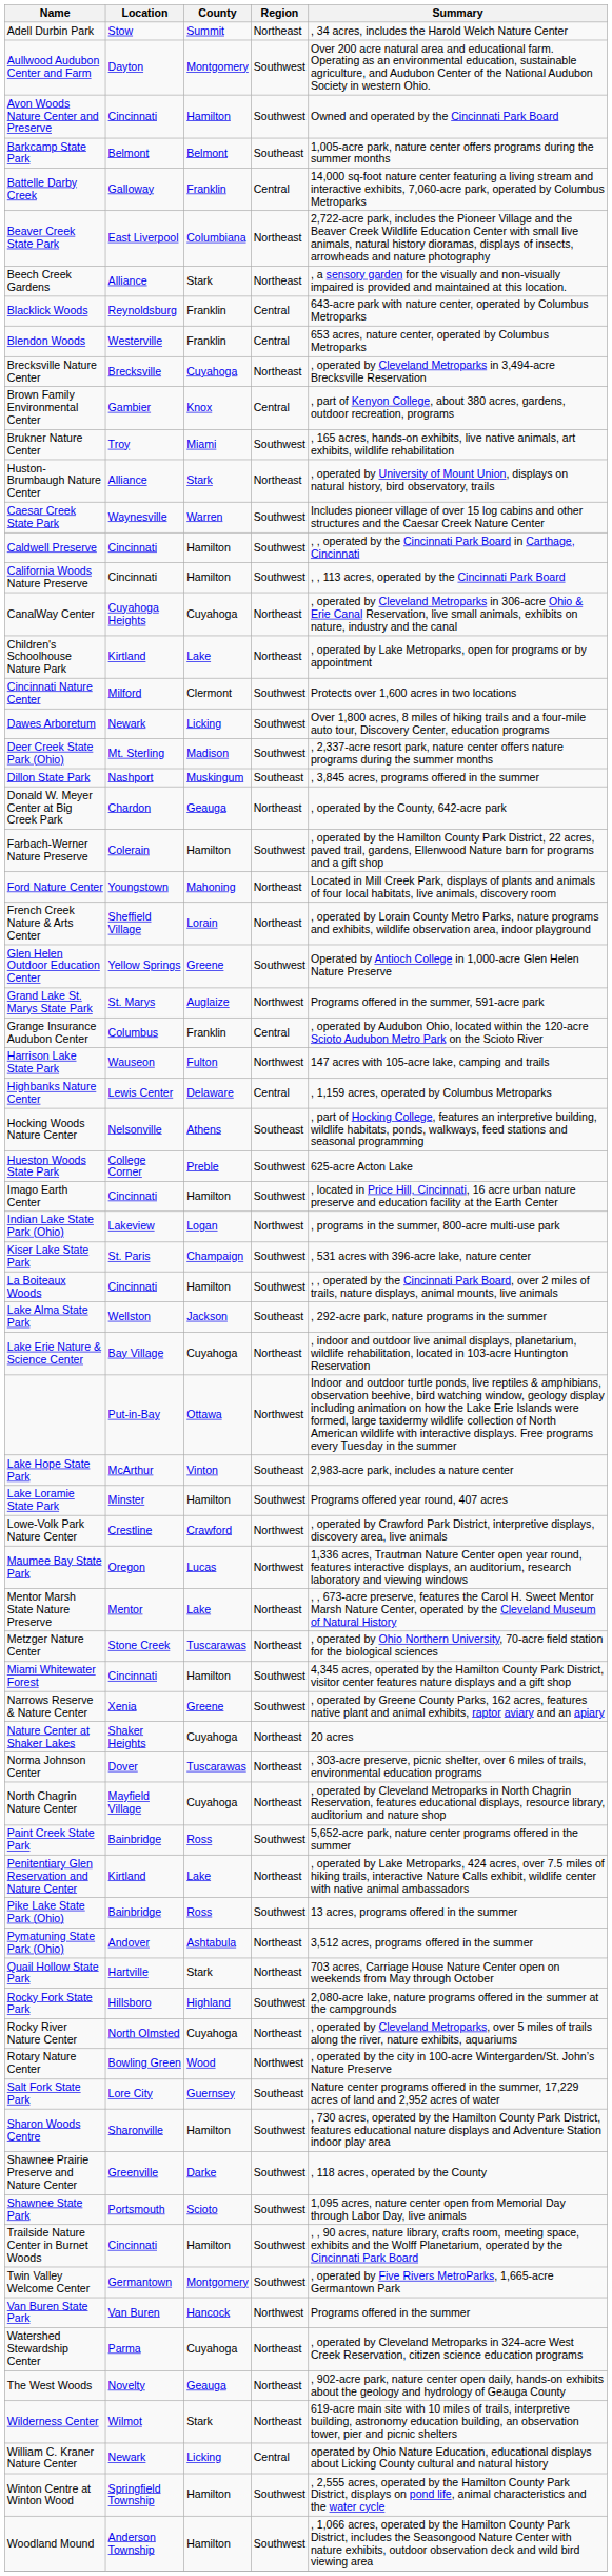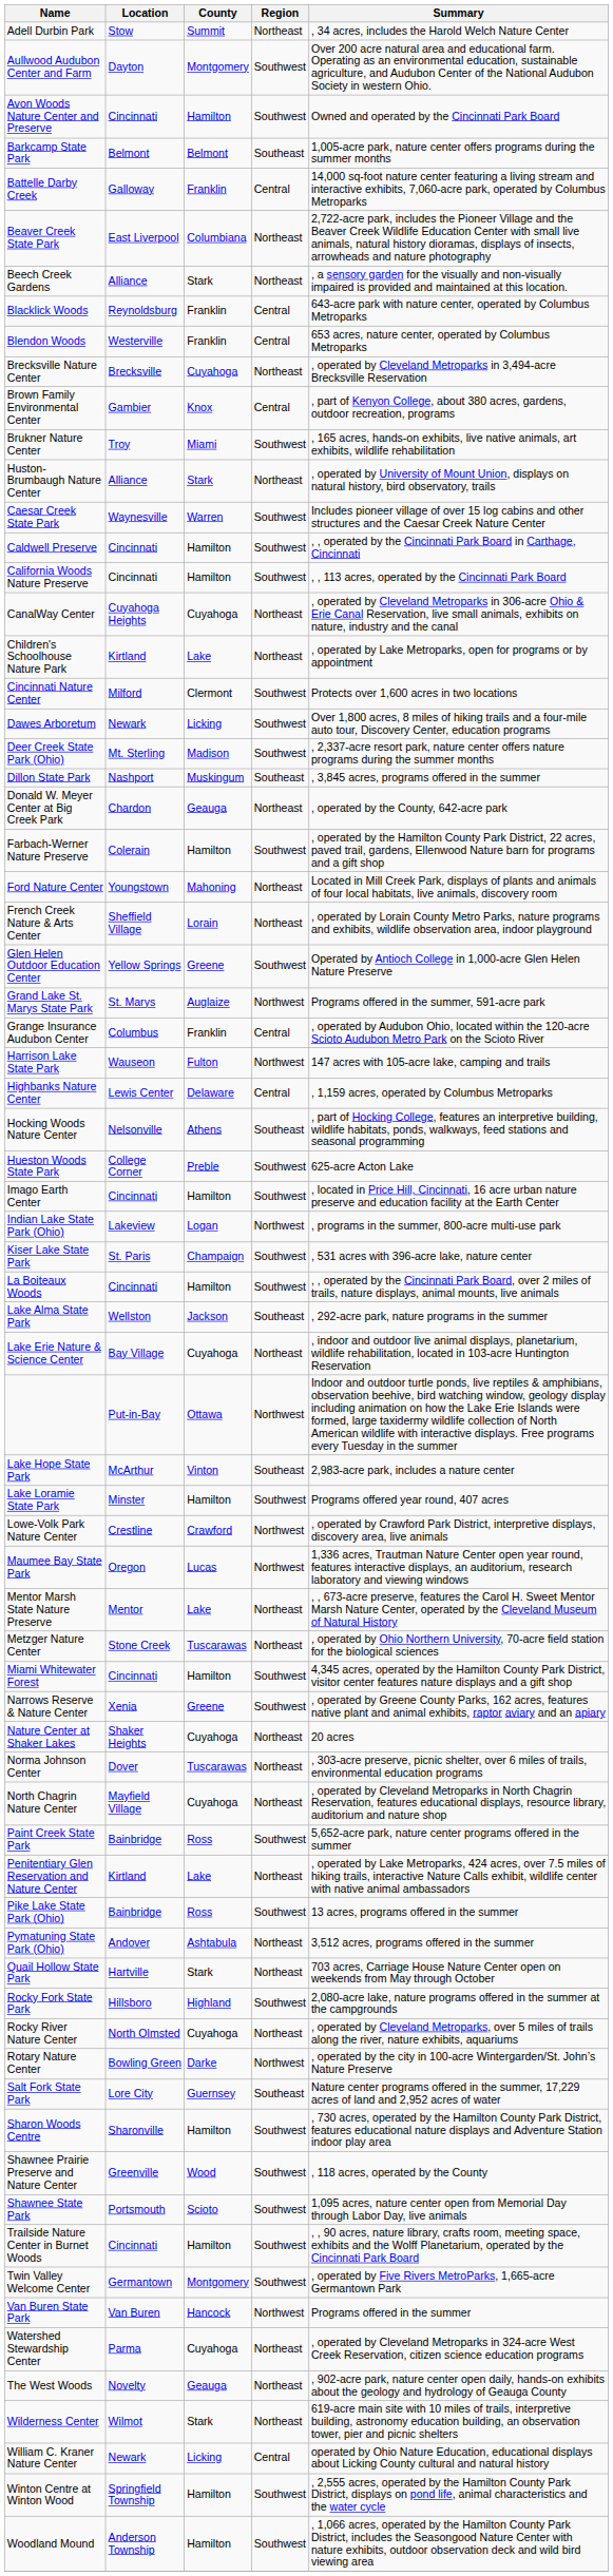Rotary Nature Center | County: Wood -> Darke
Shawnee Prairie Preserve and Nature Center | County: Darke -> Wood
